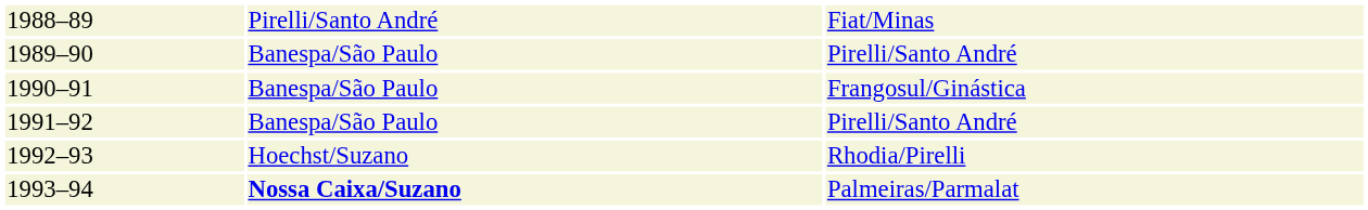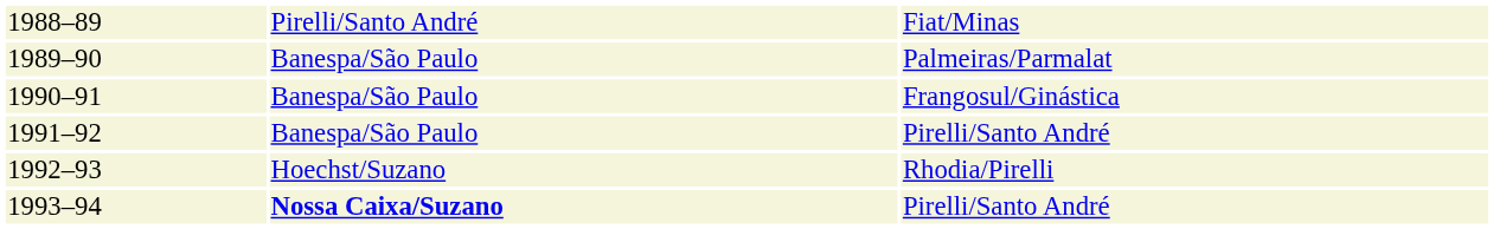1989–90 | column 3: Pirelli/Santo André -> Palmeiras/Parmalat
1993–94 | column 3: Palmeiras/Parmalat -> Pirelli/Santo André
